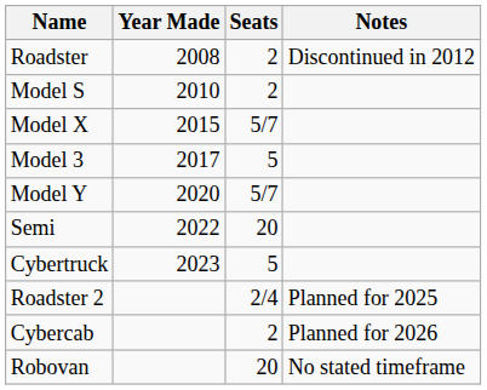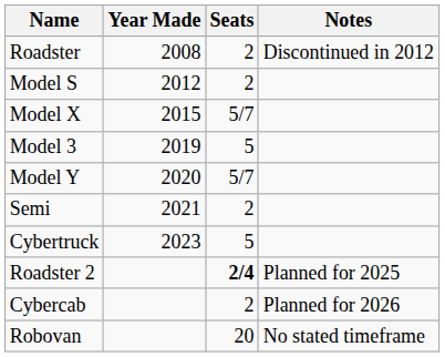Model S | Year Made: 2010 -> 2012
Model 3 | Year Made: 2017 -> 2019
Semi | Year Made: 2022 -> 2021
Semi | Seats: 20 -> 2
Roadster 2 | Seats: normal -> bold
